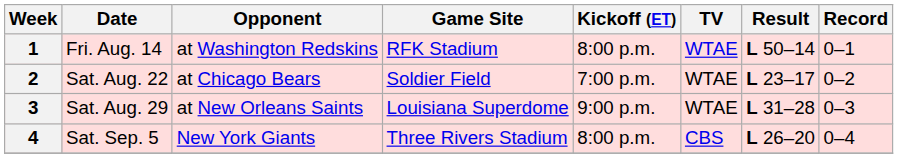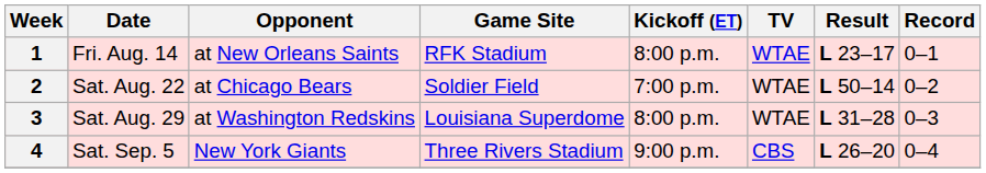1 | Opponent: at Washington Redskins -> at New Orleans Saints
1 | Result: L 50–14 -> L 23–17
2 | Result: L 23–17 -> L 50–14
3 | Opponent: at New Orleans Saints -> at Washington Redskins
3 | Kickoff (ET): 9:00 p.m. -> 8:00 p.m.
4 | Kickoff (ET): 8:00 p.m. -> 9:00 p.m.
